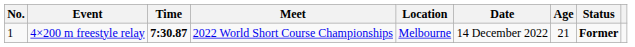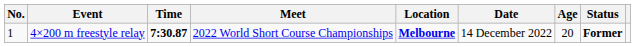4×200 m freestyle relay | Location: normal -> bold
4×200 m freestyle relay | Age: 21 -> 20
